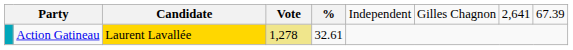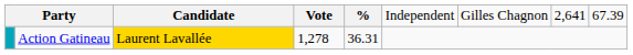Action Gatineau | column 4: khaki background -> no background
Action Gatineau | column 5: 32.61 -> 36.31
